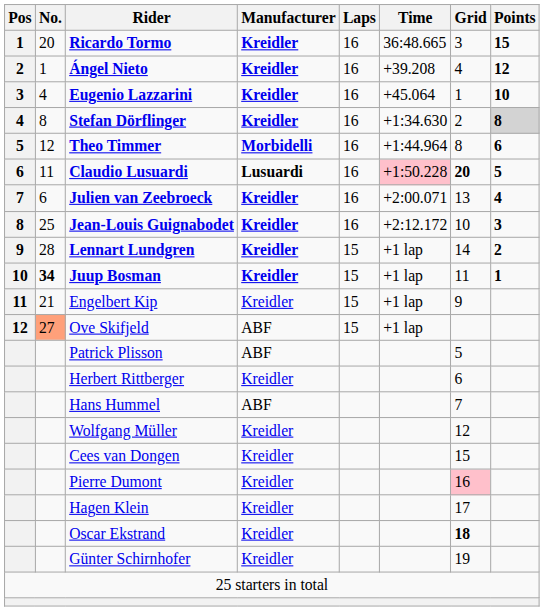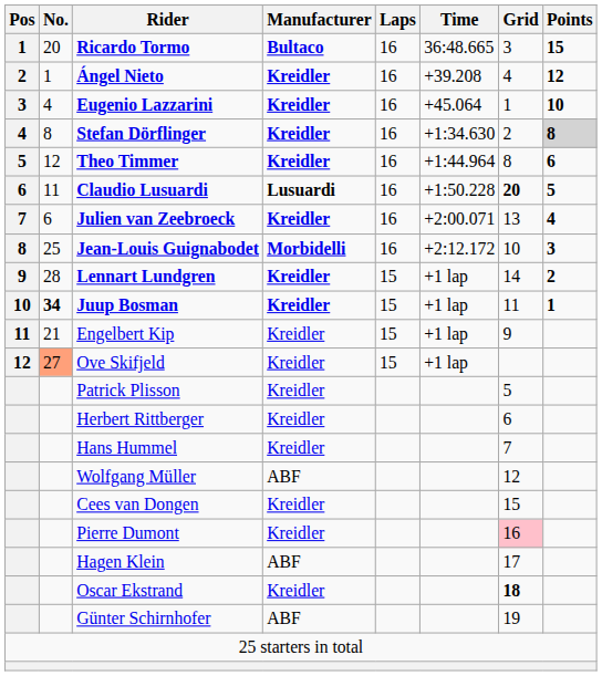Ricardo Tormo | Manufacturer: Kreidler -> Bultaco
Theo Timmer | Manufacturer: Morbidelli -> Kreidler
Claudio Lusuardi | Time: pink background -> no background
Jean-Louis Guignabodet | Manufacturer: Kreidler -> Morbidelli
Ove Skifjeld | Manufacturer: ABF -> Kreidler
Patrick Plisson | Manufacturer: ABF -> Kreidler
Hans Hummel | Manufacturer: ABF -> Kreidler
Wolfgang Müller | Manufacturer: Kreidler -> ABF
Hagen Klein | Manufacturer: Kreidler -> ABF
Günter Schirnhofer | Manufacturer: Kreidler -> ABF
